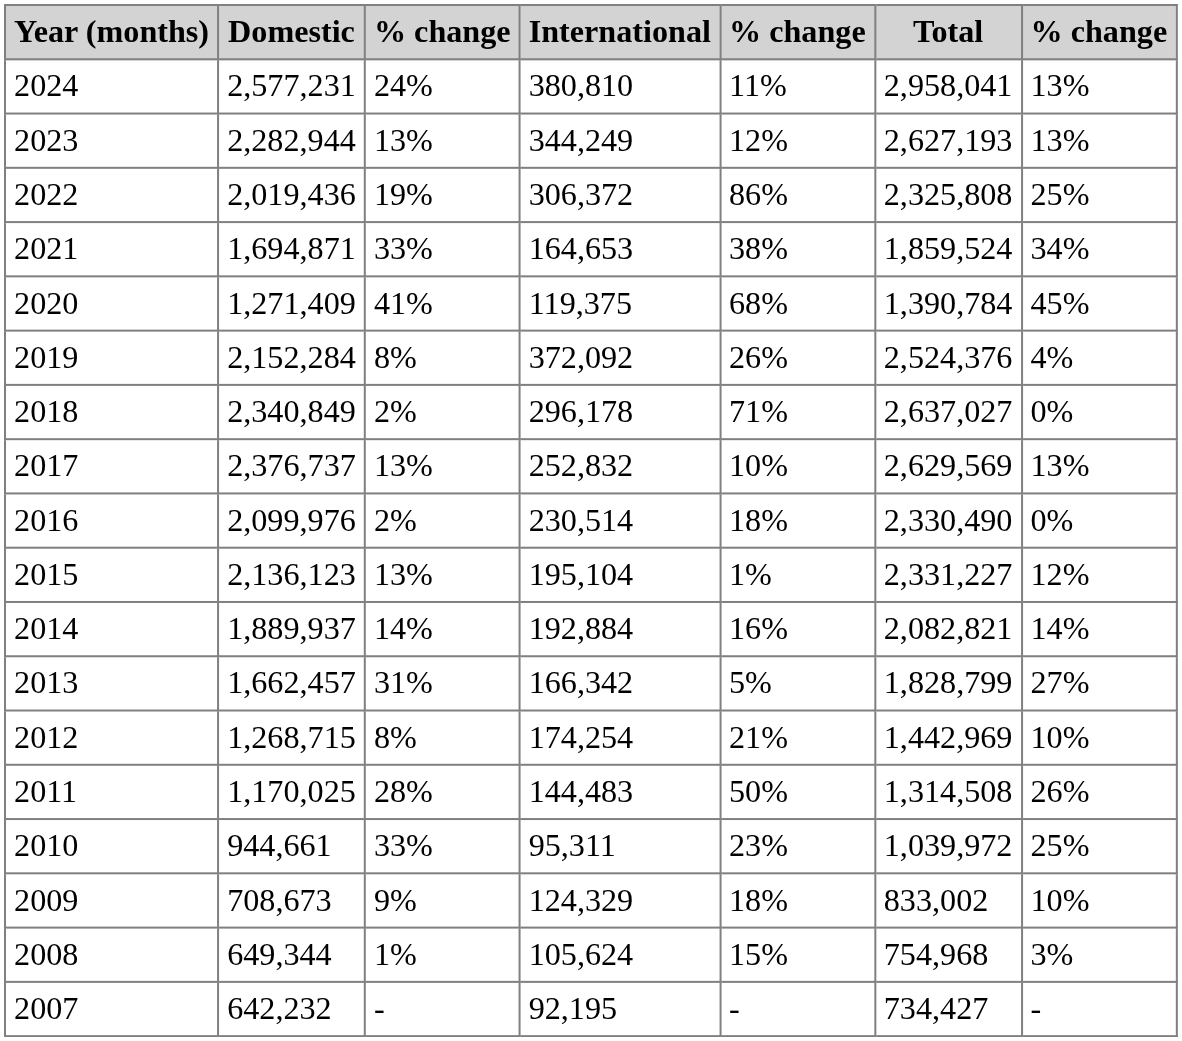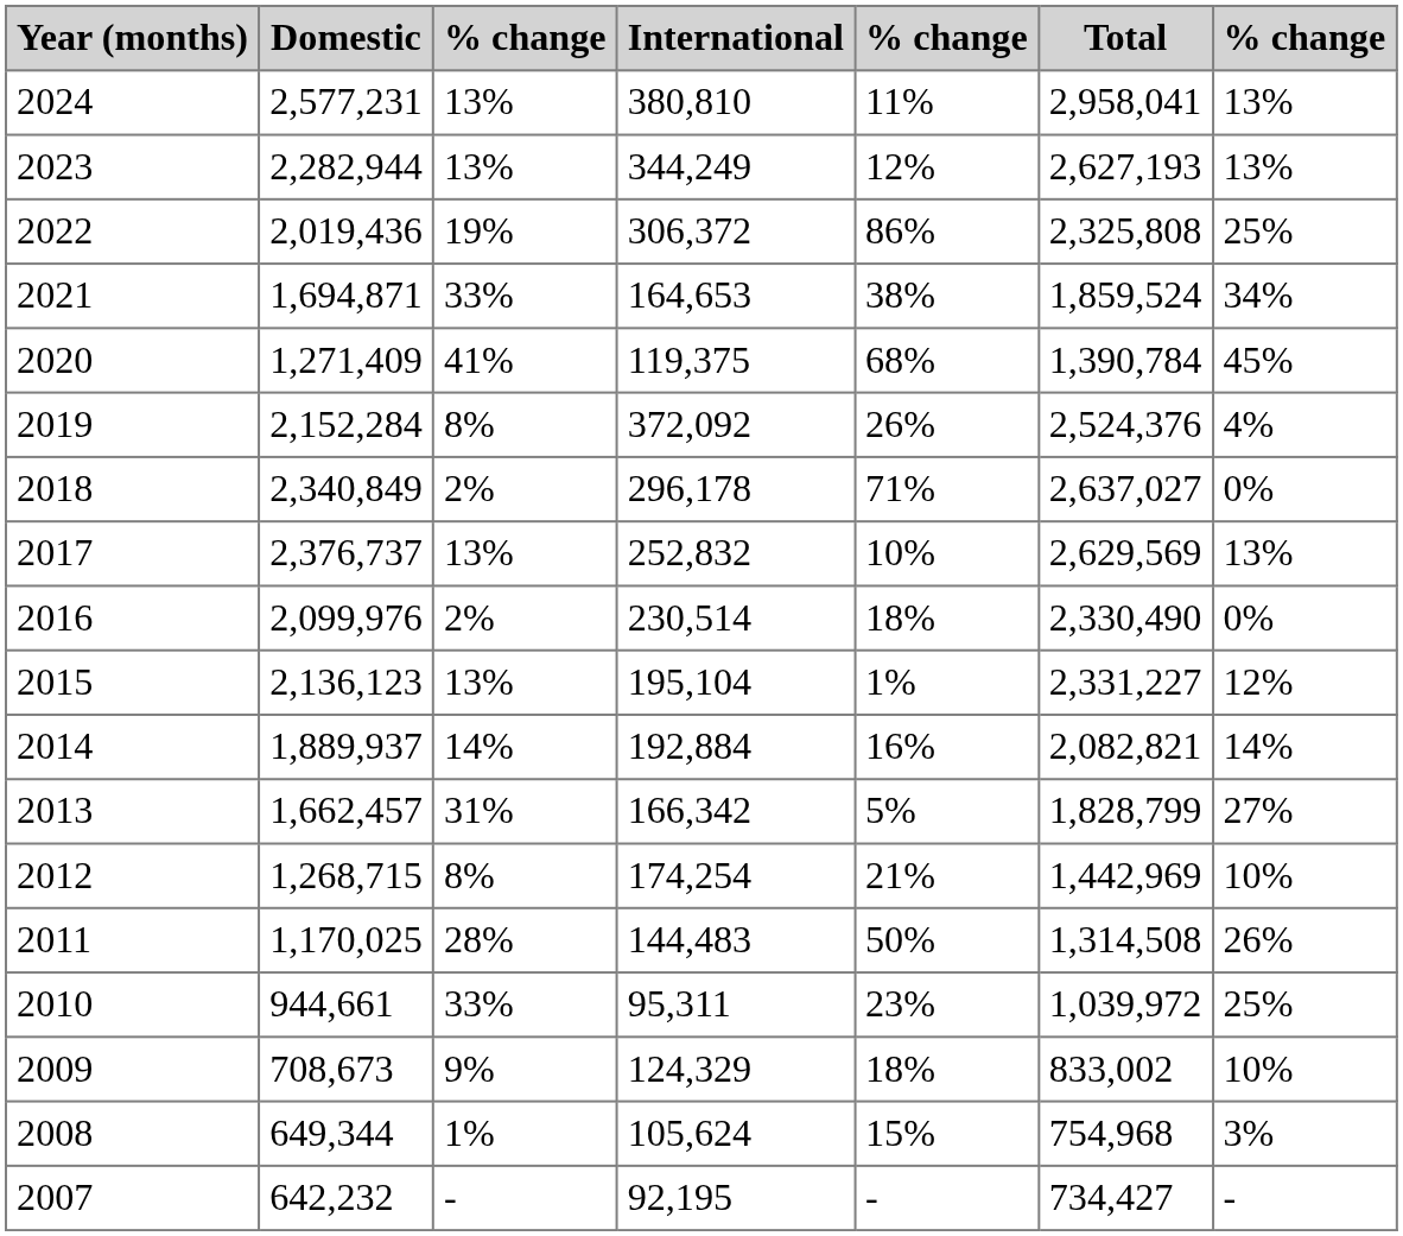2024 | column 3: 24% -> 13%
